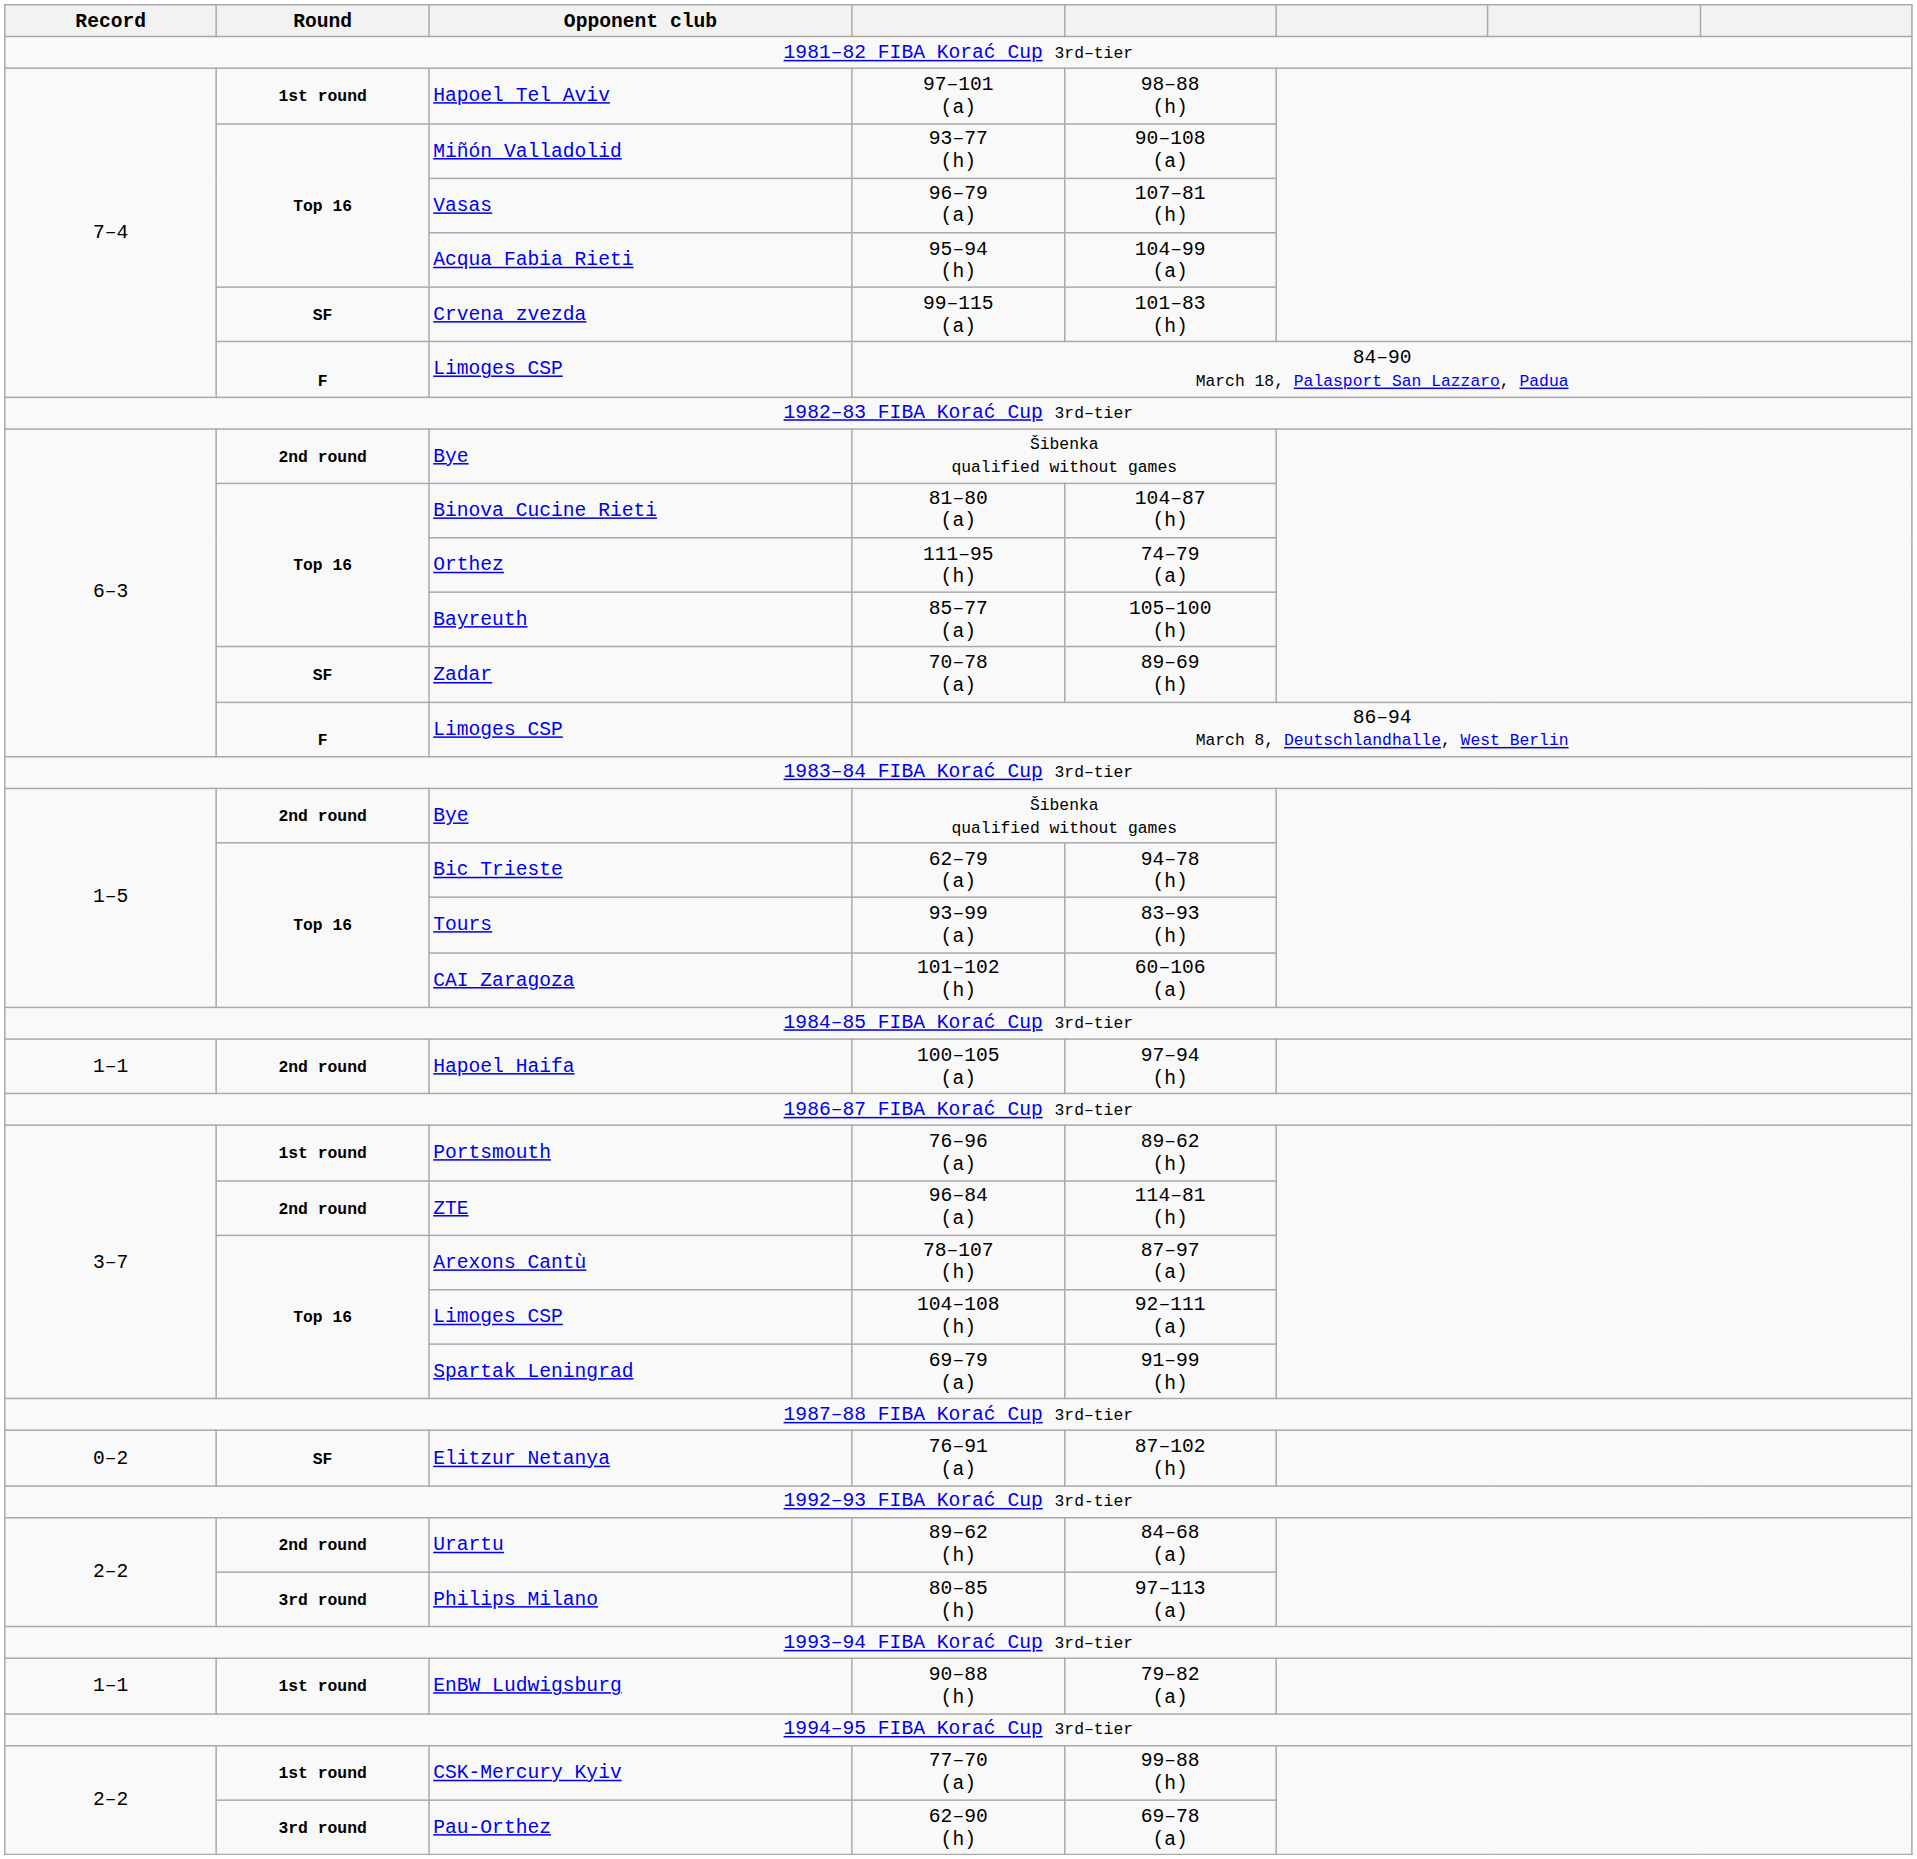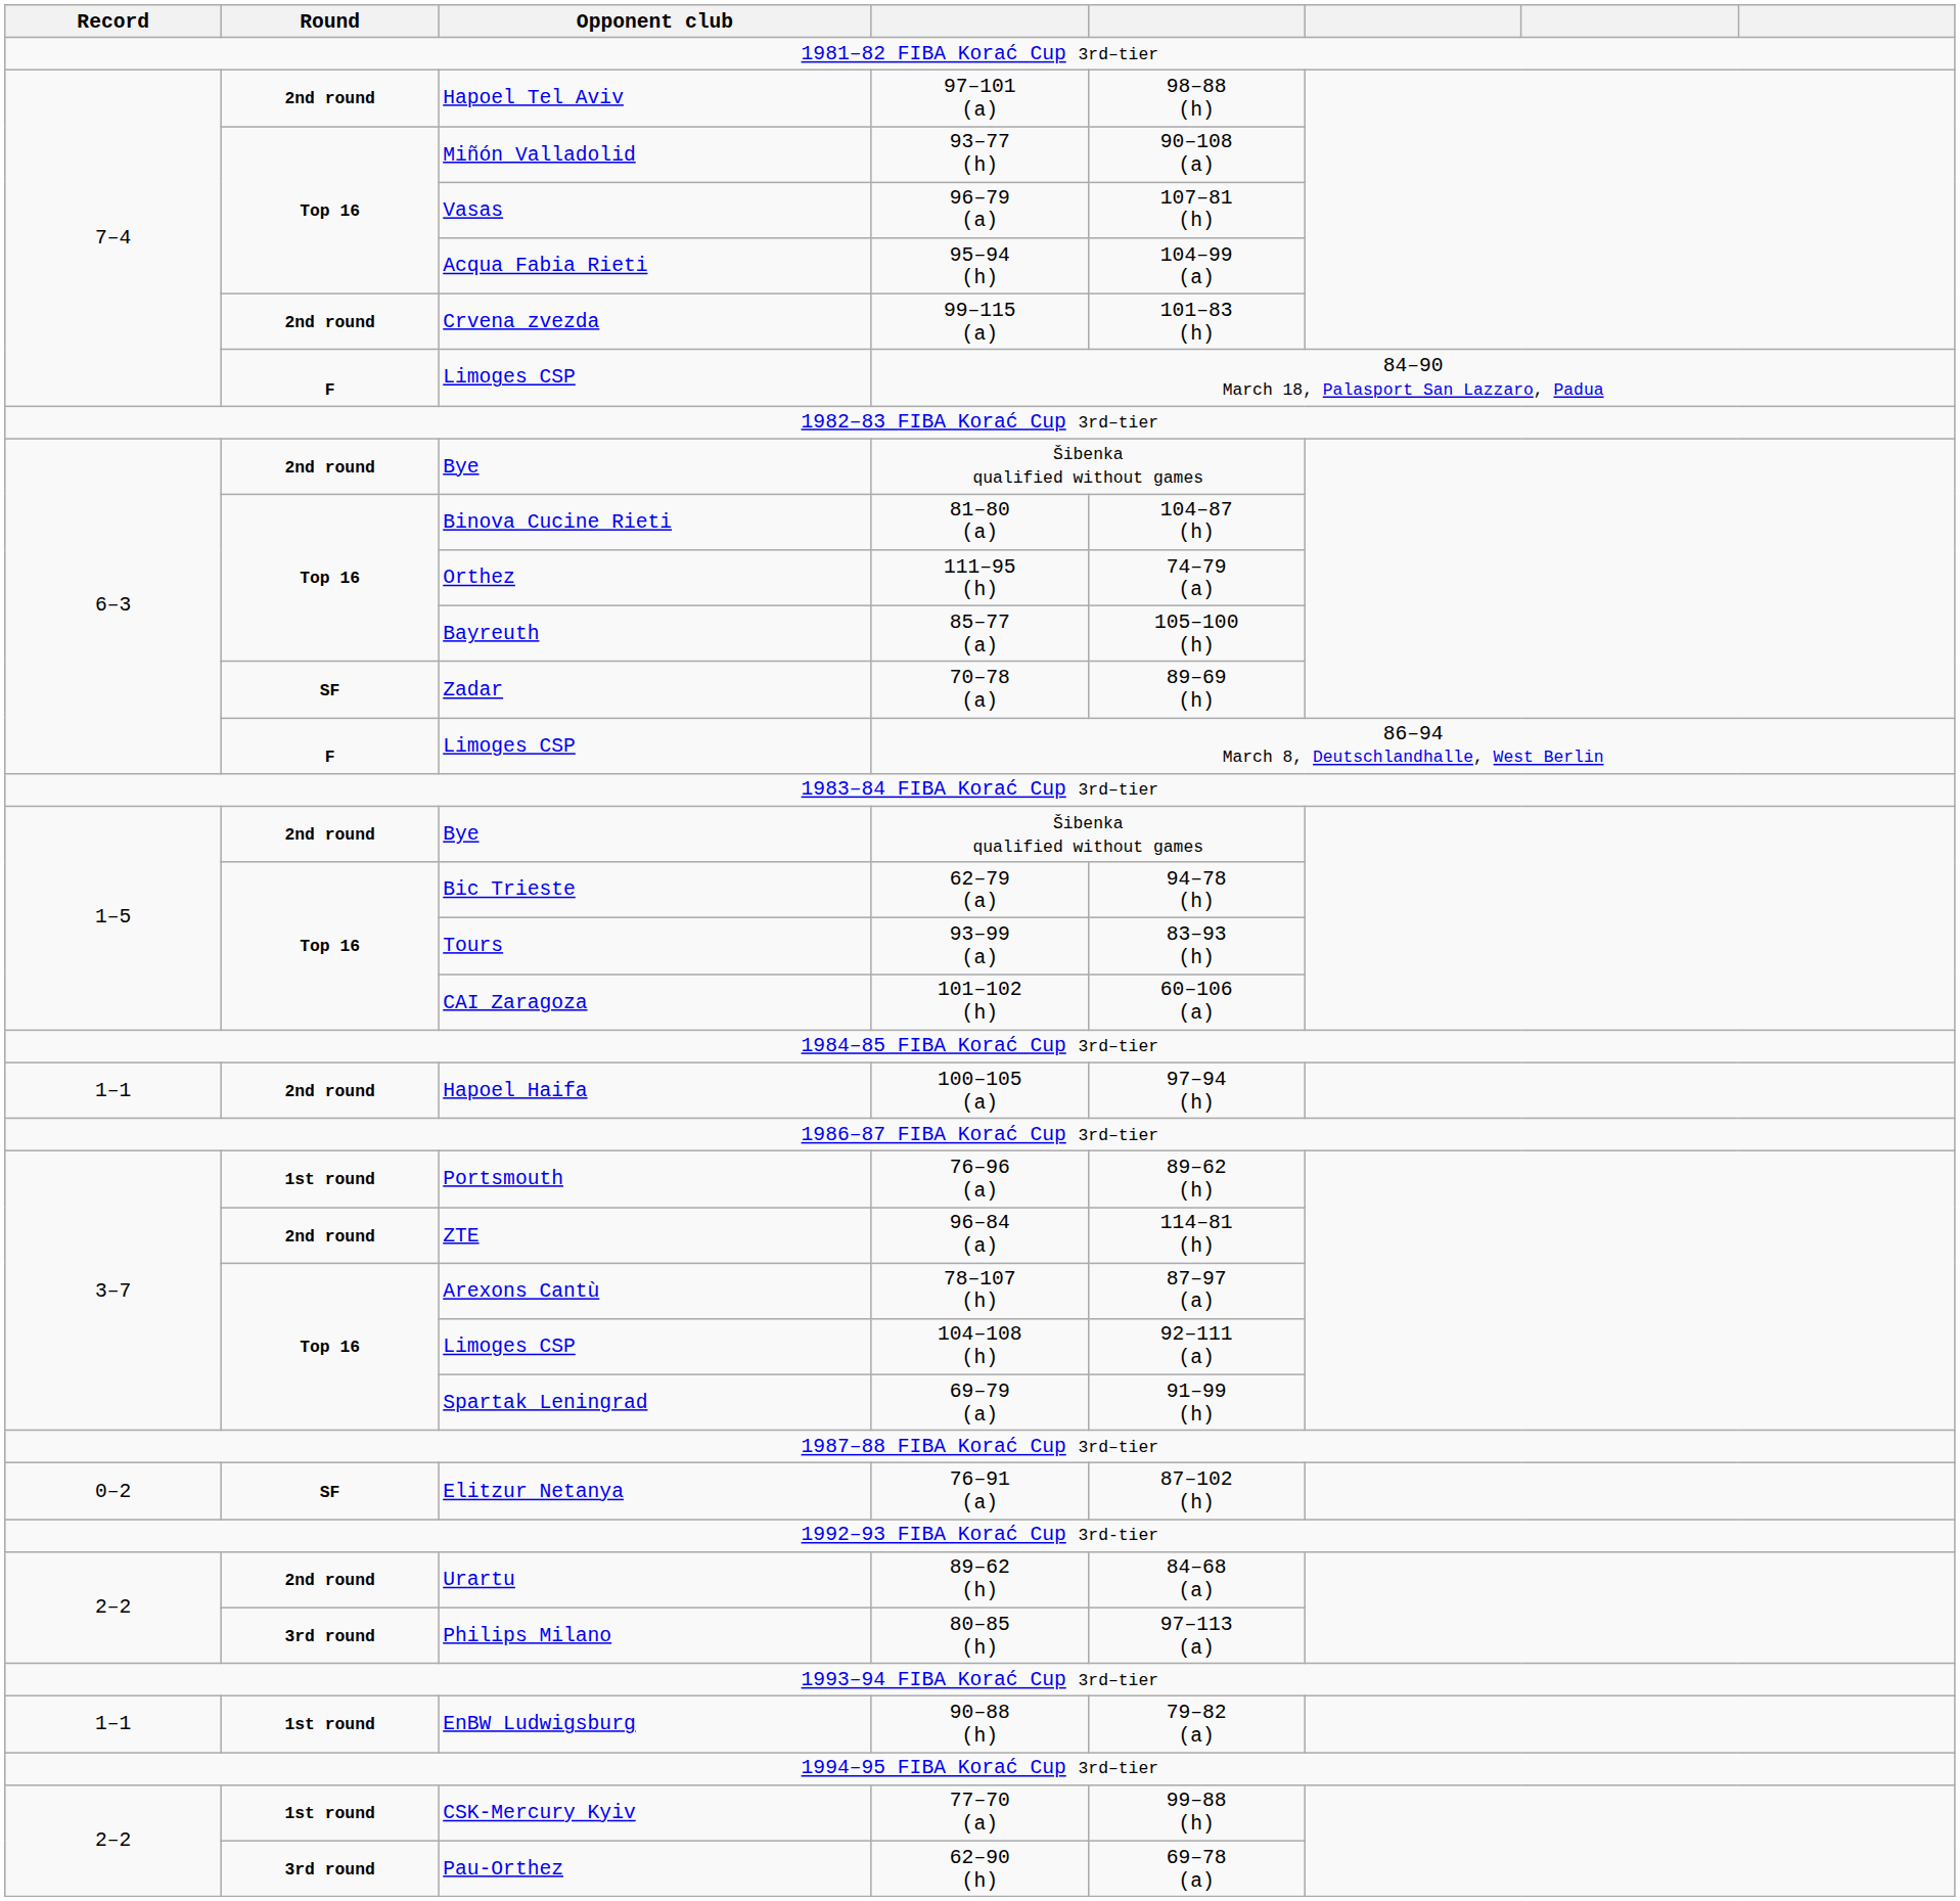Hapoel Tel Aviv | Round: 1st round -> 2nd round
Crvena zvezda | Round: SF -> 2nd round
